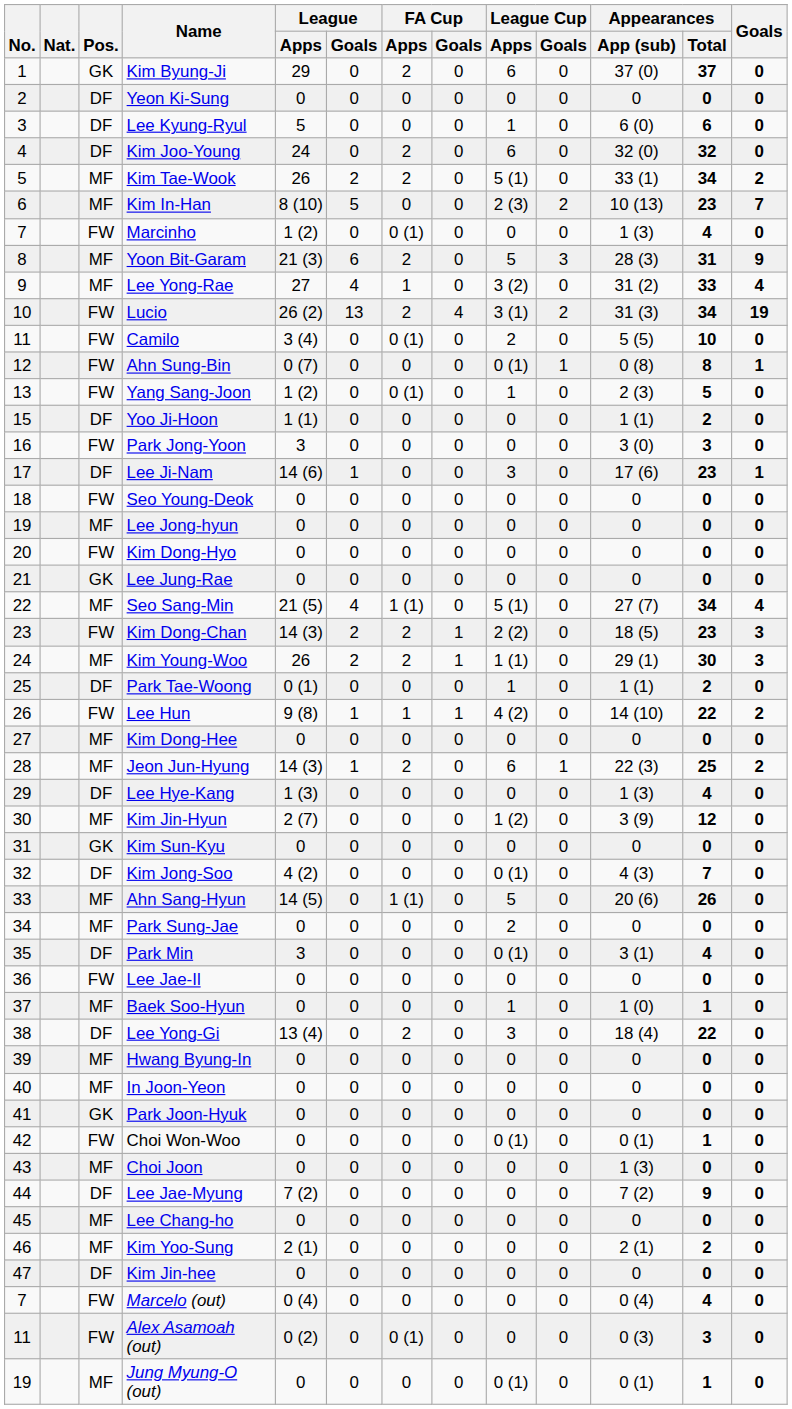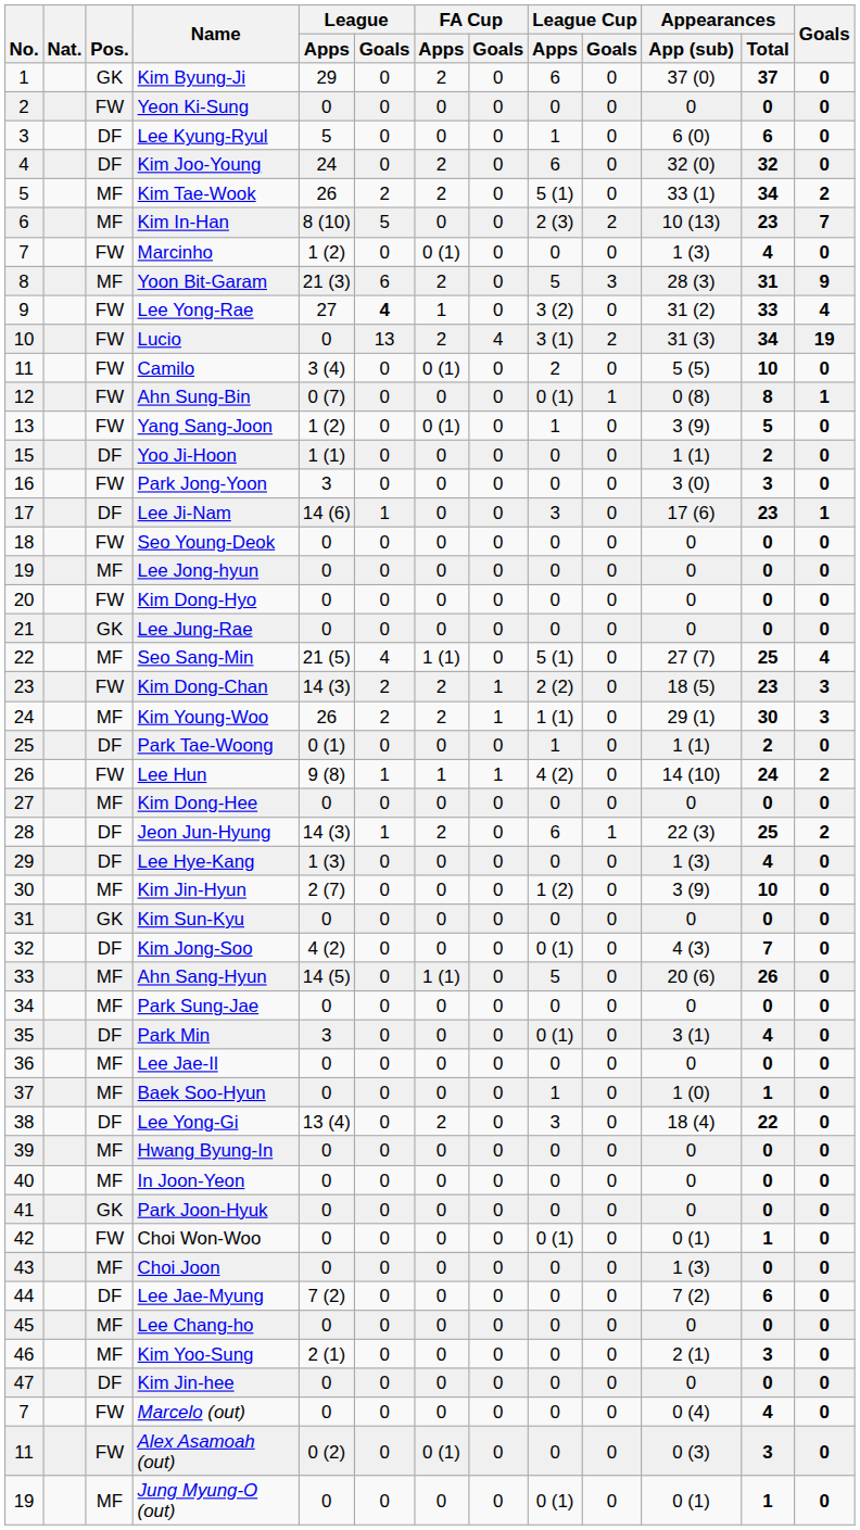Yeon Ki-Sung | Pos.: DF -> FW
Lee Yong-Rae | Pos.: MF -> FW
Lee Yong-Rae | League / Goals: normal -> bold
Lucio | League / Apps: 26 (2) -> 0
Yang Sang-Joon | Appearances / App (sub): 2 (3) -> 3 (9)
Seo Sang-Min | Appearances / Total: 34 -> 25
Lee Hun | Appearances / Total: 22 -> 24
Jeon Jun-Hyung | Pos.: MF -> DF
Kim Jin-Hyun | Appearances / Total: 12 -> 10
Park Sung-Jae | League Cup / Apps: 2 -> 0
Lee Jae-Il | Pos.: FW -> MF
Lee Jae-Myung | Appearances / Total: 9 -> 6
Kim Yoo-Sung | Appearances / Total: 2 -> 3
Marcelo (out) | League / Apps: 0 (4) -> 0
